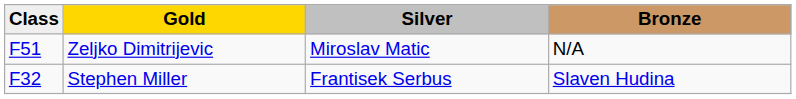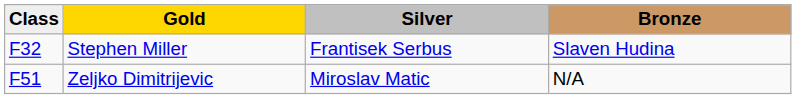rows swapped: Stephen Miller <-> Zeljko Dimitrijevic
